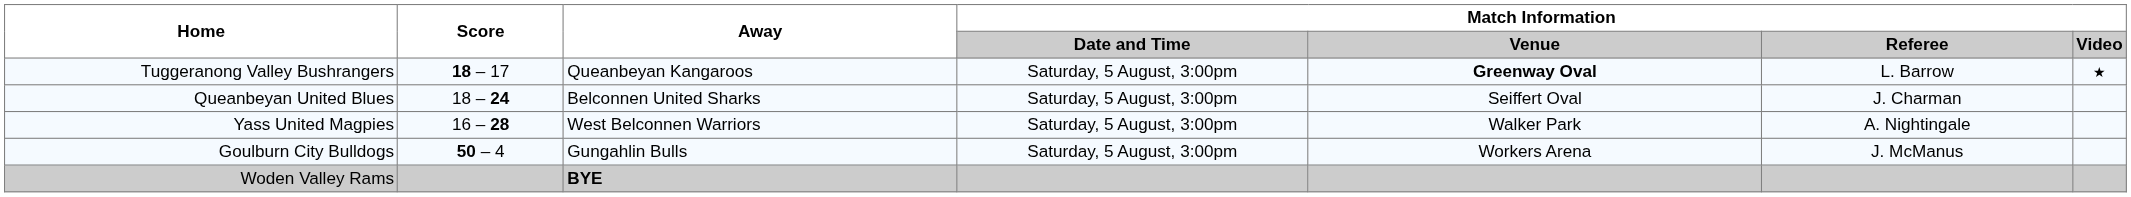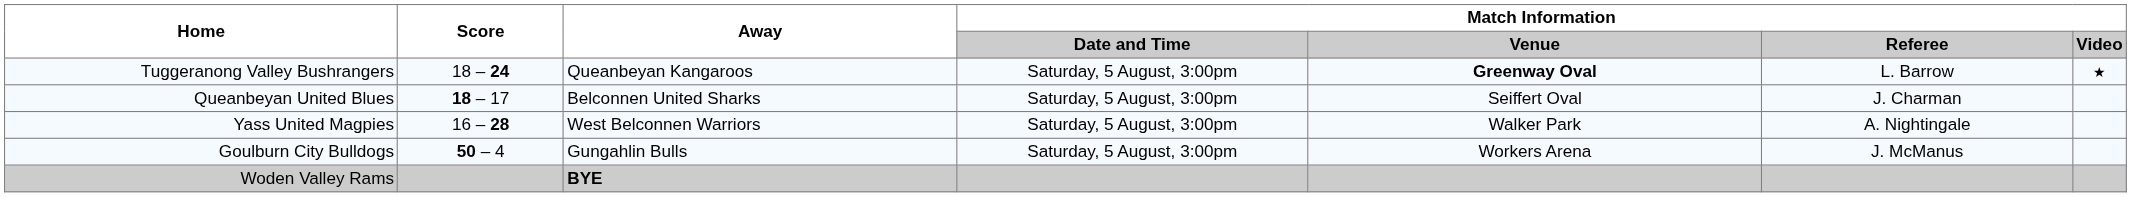Tuggeranong Valley Bushrangers | Score: 18 – 17 -> 18 – 24
Queanbeyan United Blues | Score: 18 – 24 -> 18 – 17
